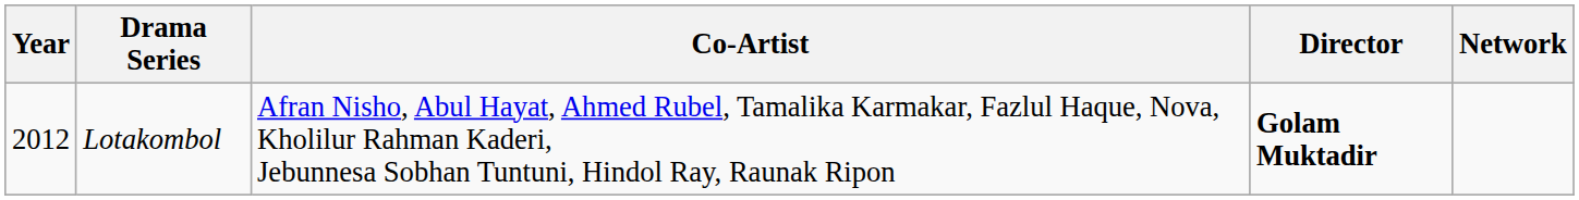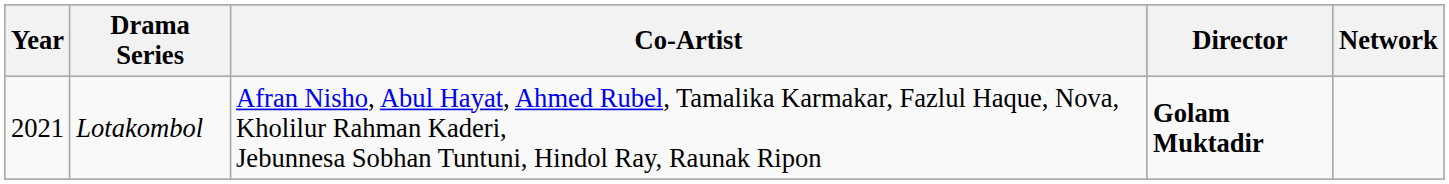Lotakombol | Year: 2012 -> 2021
